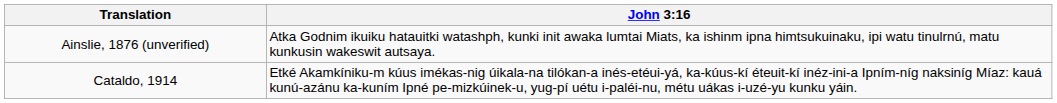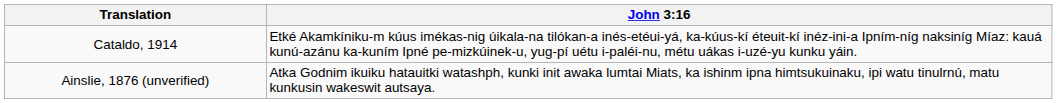rows swapped: Ainslie, 1876 (unverified) <-> Cataldo, 1914
